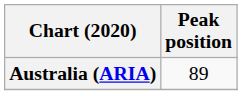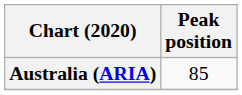Australia (ARIA) | Peak position: 89 -> 85
